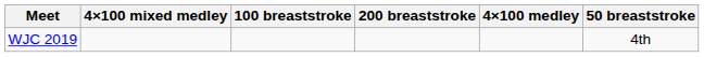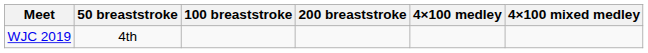columns swapped: 50 breaststroke <-> 4×100 mixed medley
